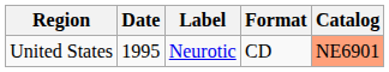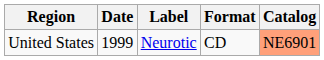United States | Date: 1995 -> 1999
